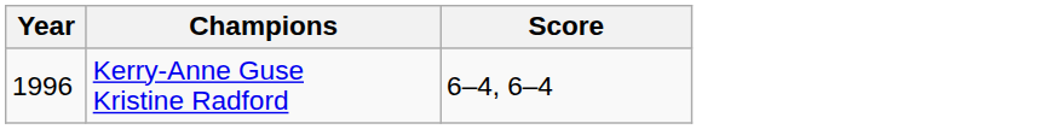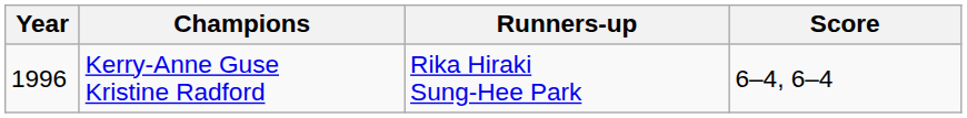+ column: Runners-up | Rika Hiraki Sung-Hee Park
